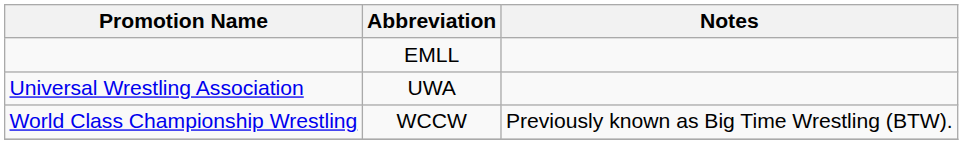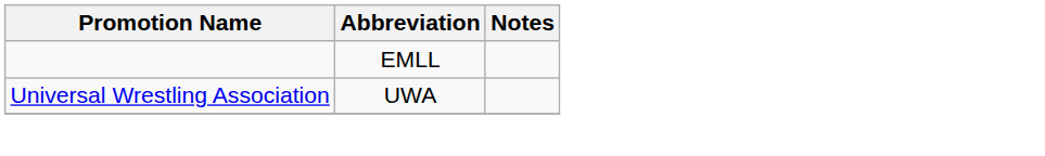- row: World Class Championship Wrestling | WCCW | Previously known as Big Time Wrestling (BTW).
